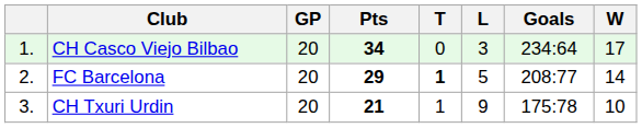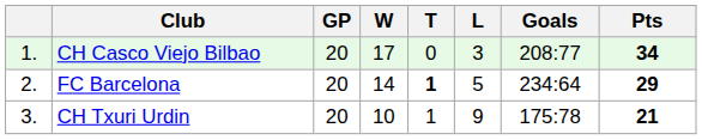columns swapped: W <-> Pts
CH Casco Viejo Bilbao | Goals: 234:64 -> 208:77
FC Barcelona | Goals: 208:77 -> 234:64
